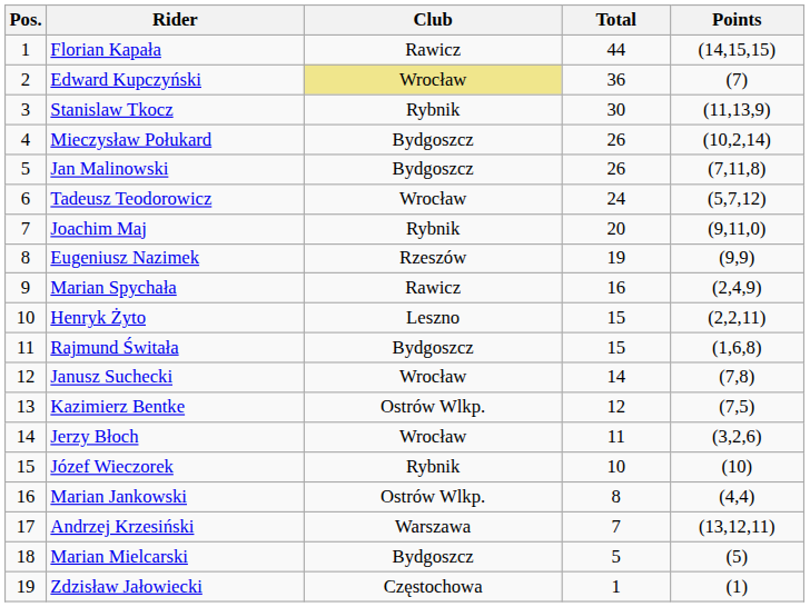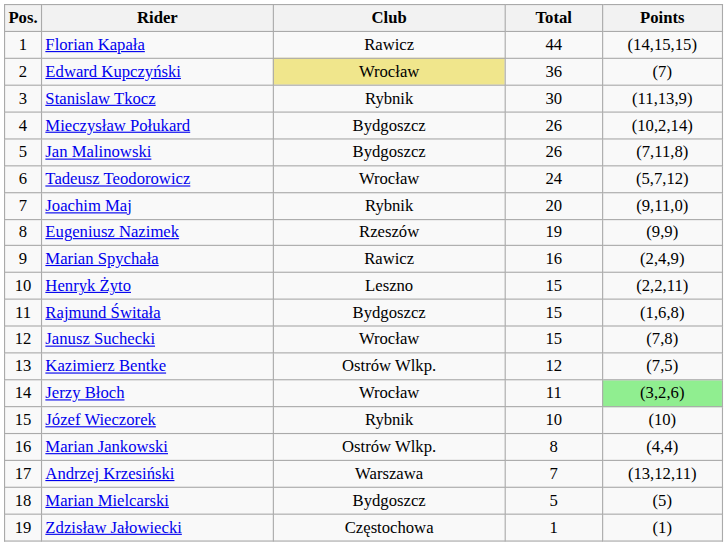Janusz Suchecki | Total: 14 -> 15
Jerzy Błoch | Points: no background -> lightgreen background
